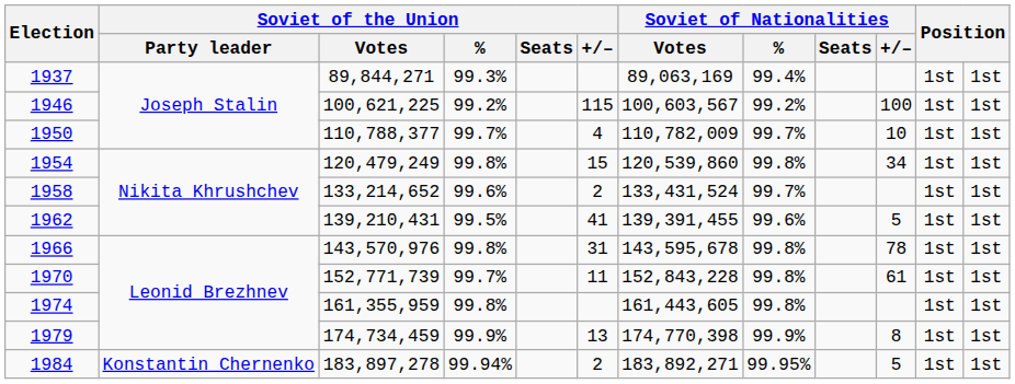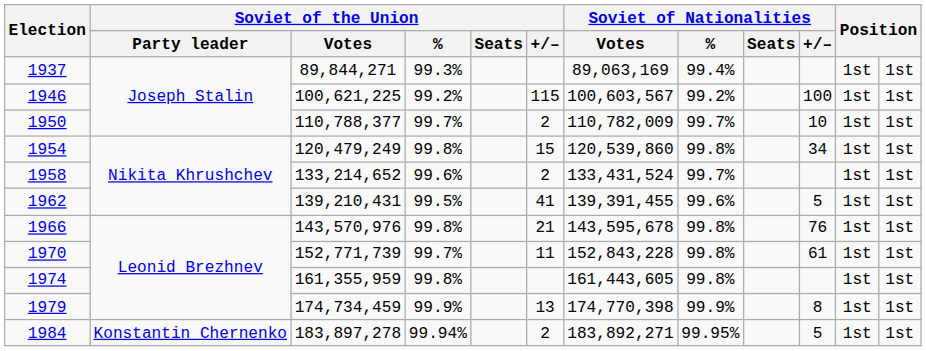1950 | Soviet of the Union / +/–: 4 -> 2
1966 | Soviet of the Union / +/–: 31 -> 21
1966 | Soviet of Nationalities / +/–: 78 -> 76
